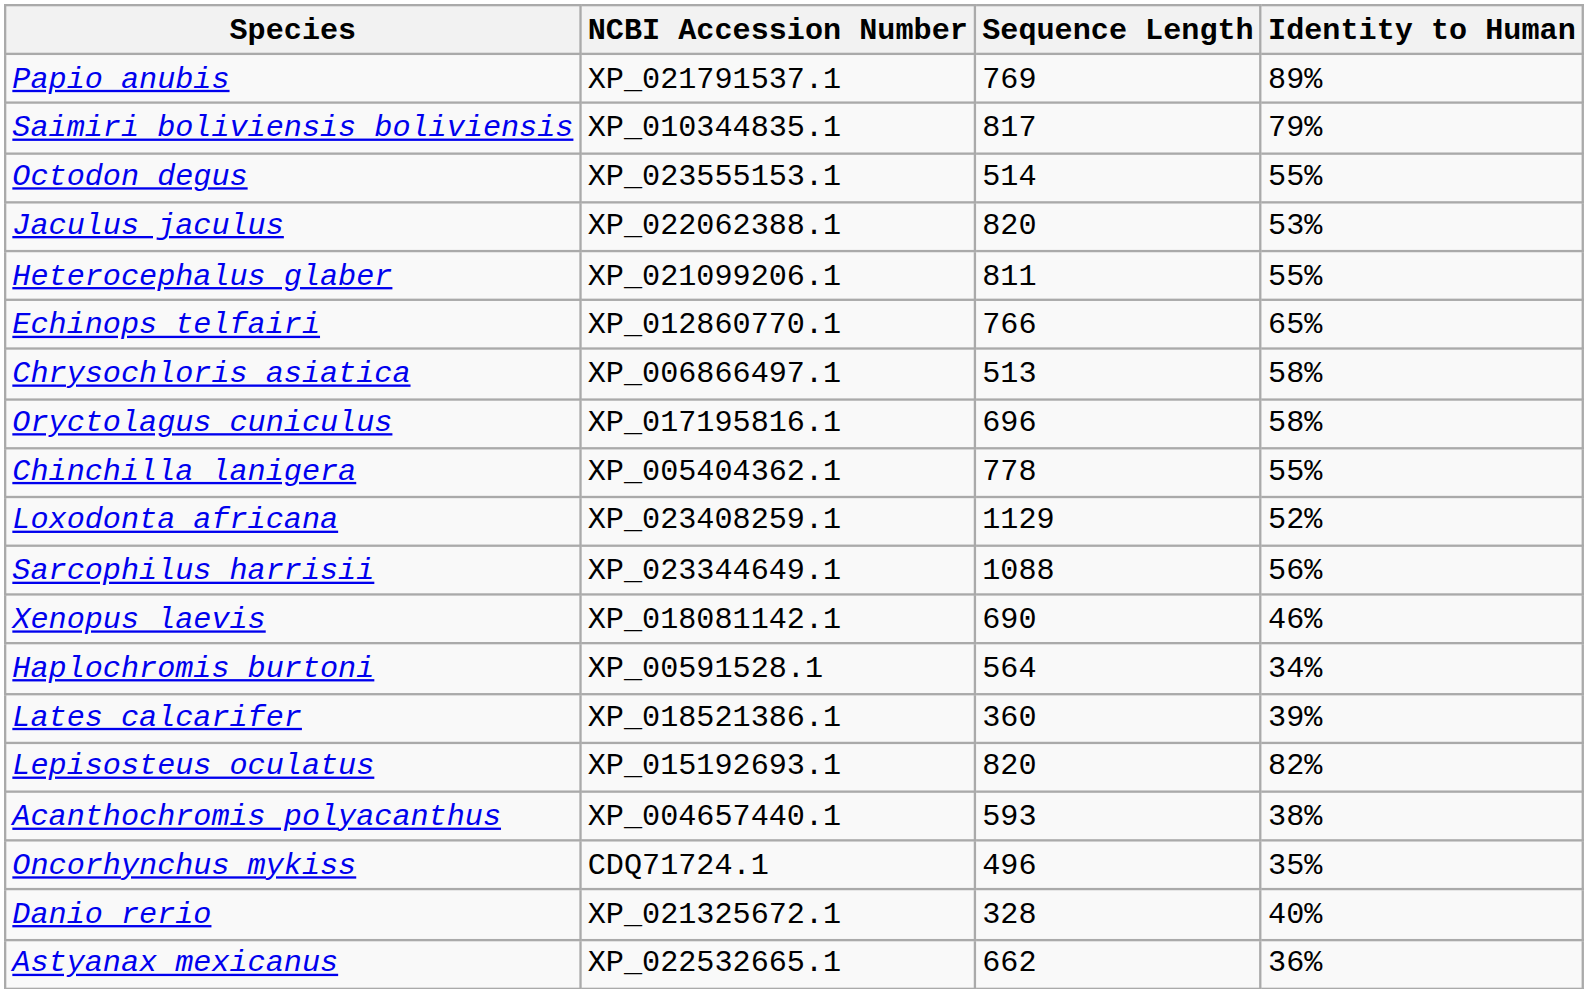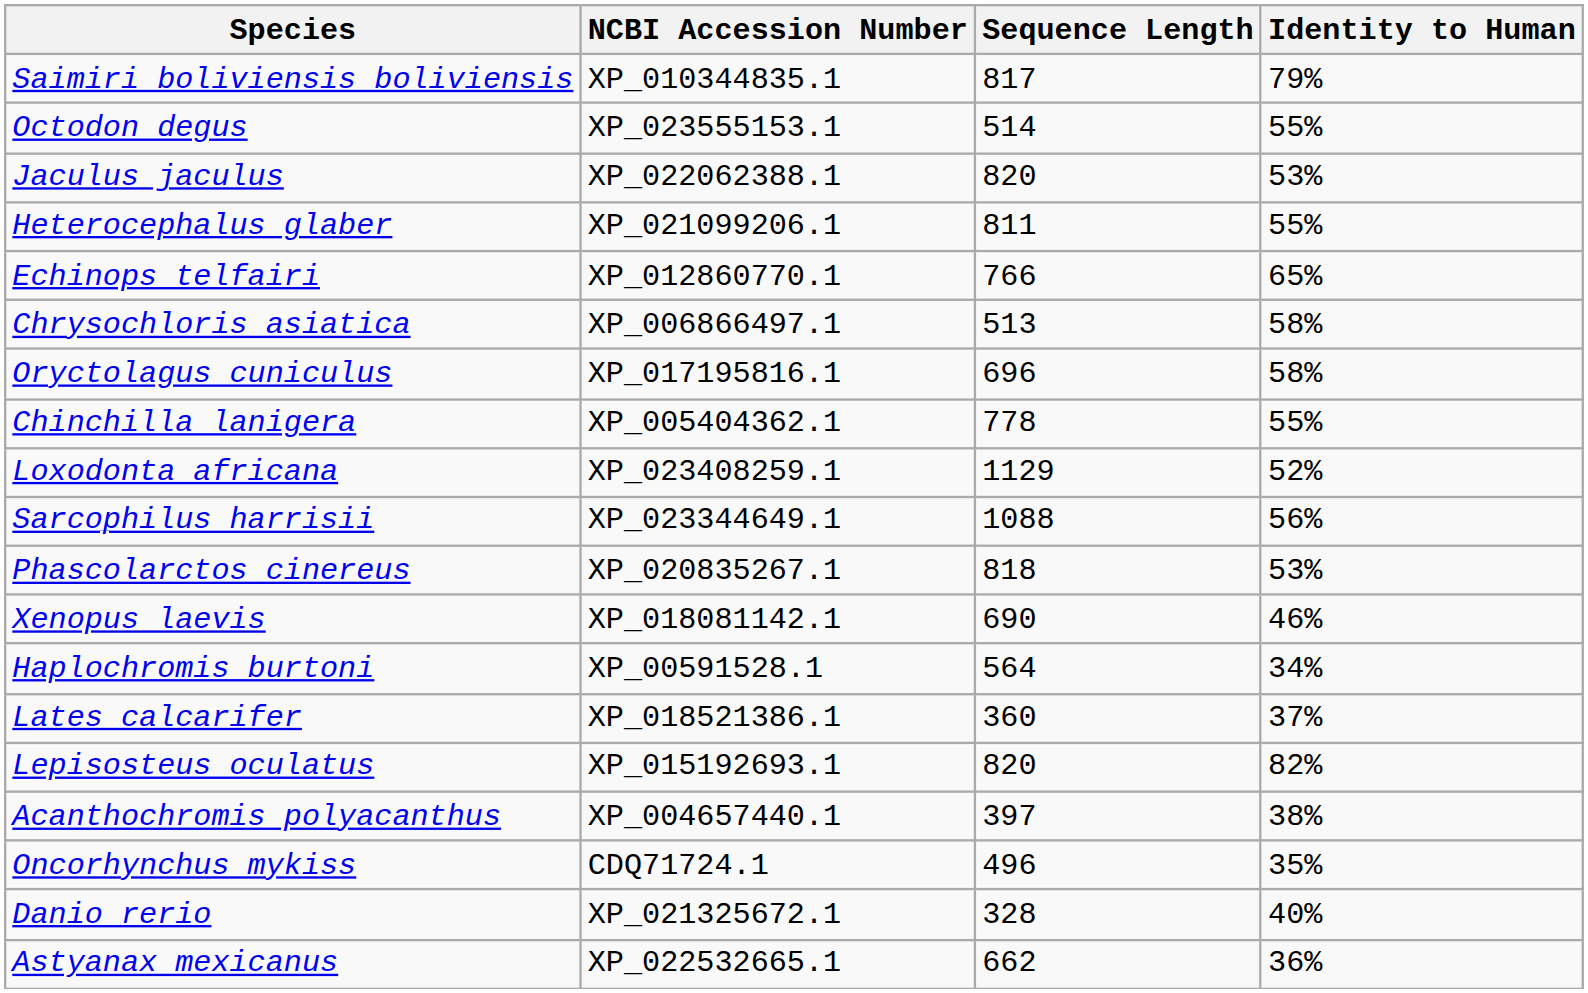- row: Papio anubis | XP_021791537.1 | 769 | 89%
+ row: Phascolarctos cinereus | XP_020835267.1 | 818 | 53%
Lates calcarifer | Identity to Human: 39% -> 37%
Acanthochromis polyacanthus | Sequence Length: 593 -> 397
